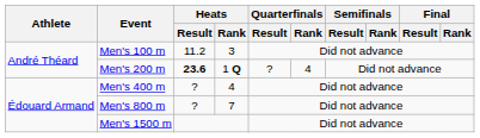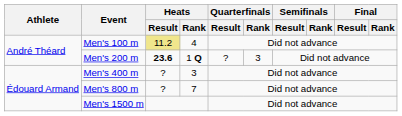Men's 100 m | Heats / Result: no background -> khaki background
Men's 100 m | Heats / Rank: 3 -> 4
Men's 200 m | Quarterfinals / Rank: 4 -> 3
Men's 400 m | Heats / Rank: 4 -> 3
